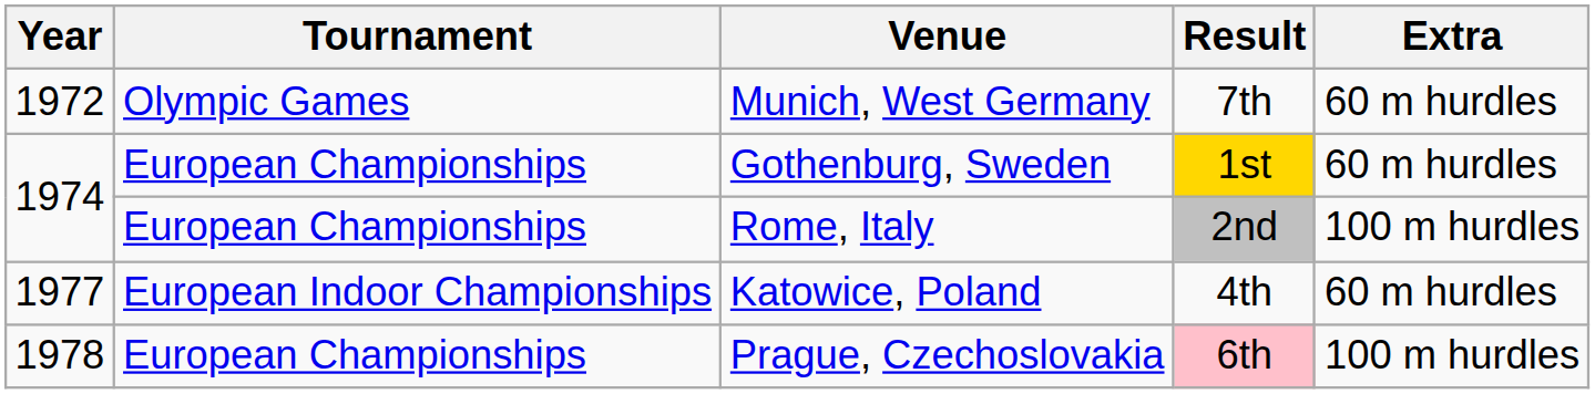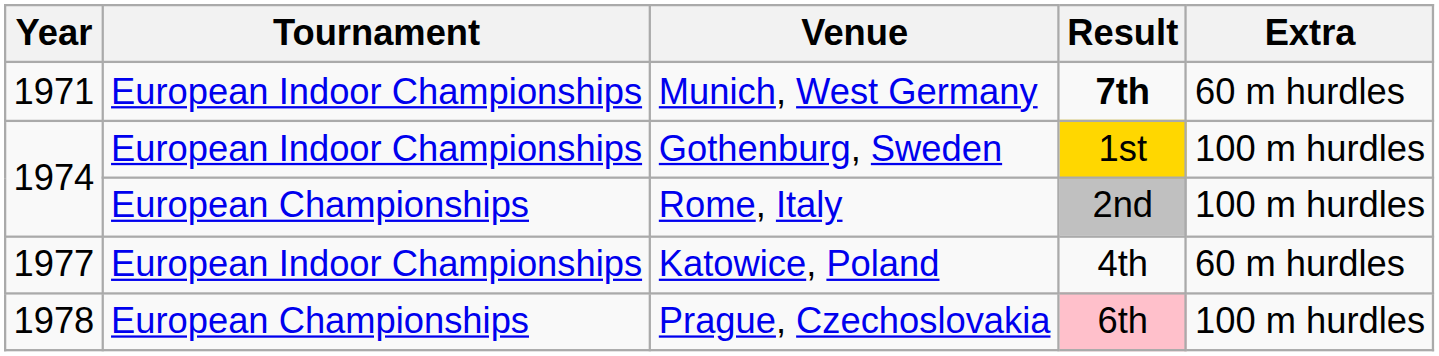Munich, West Germany | Year: 1972 -> 1971
Munich, West Germany | Tournament: Olympic Games -> European Indoor Championships
Munich, West Germany | Result: normal -> bold
Gothenburg, Sweden | Tournament: European Championships -> European Indoor Championships
Gothenburg, Sweden | Extra: 60 m hurdles -> 100 m hurdles
